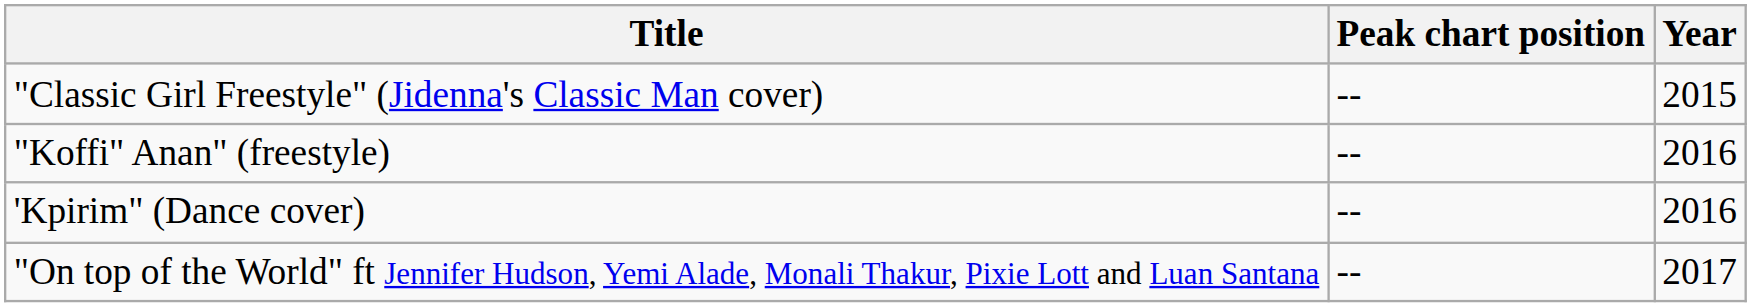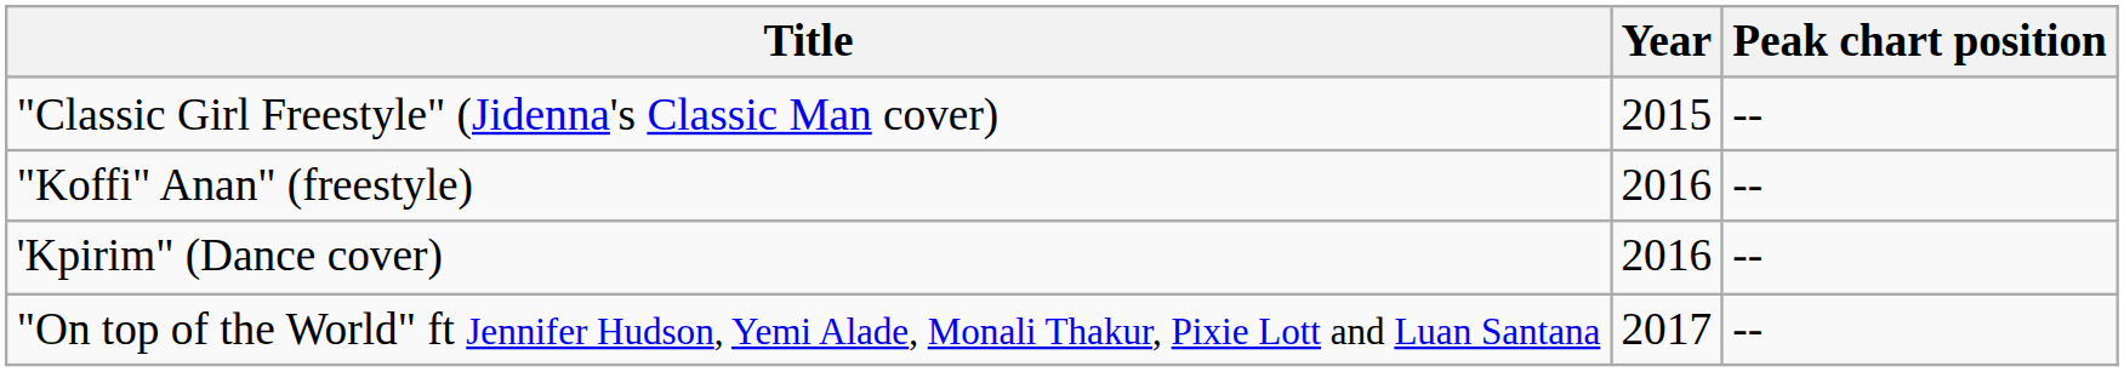columns swapped: Year <-> Peak chart position
